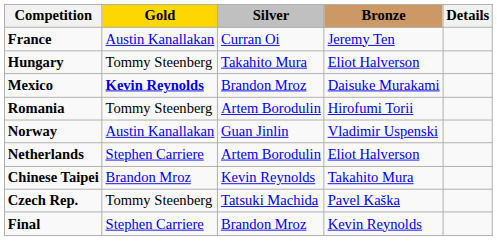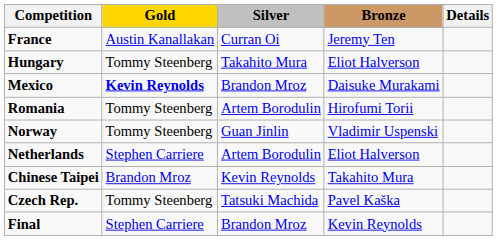Norway | Gold: Austin Kanallakan -> Tommy Steenberg
